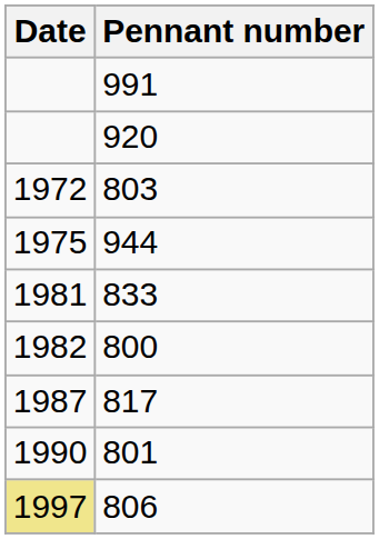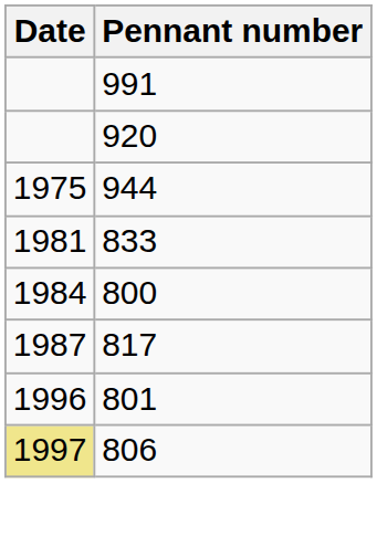- row: 1972 | 803
800 | Date: 1982 -> 1984
801 | Date: 1990 -> 1996
